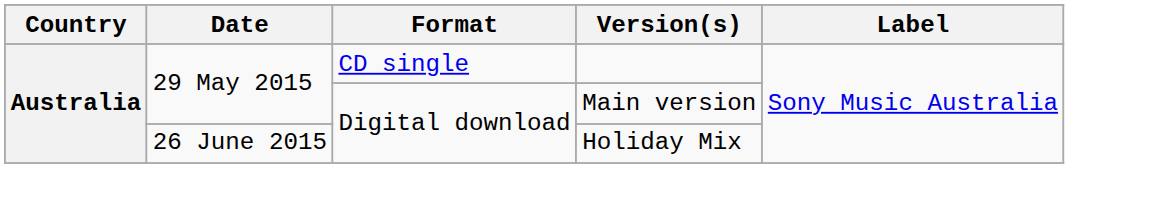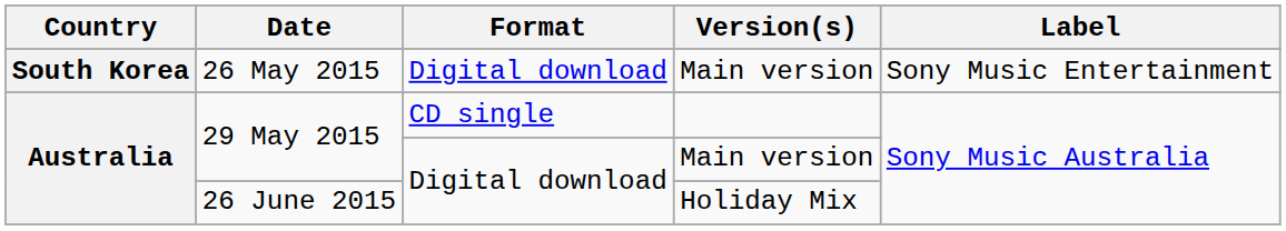+ row: South Korea | 26 May 2015 | Digital download | Main version | Sony Music Entertainment
